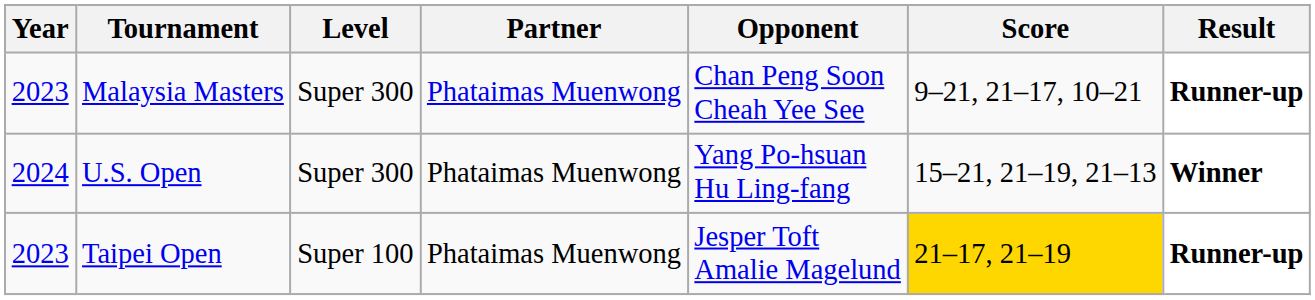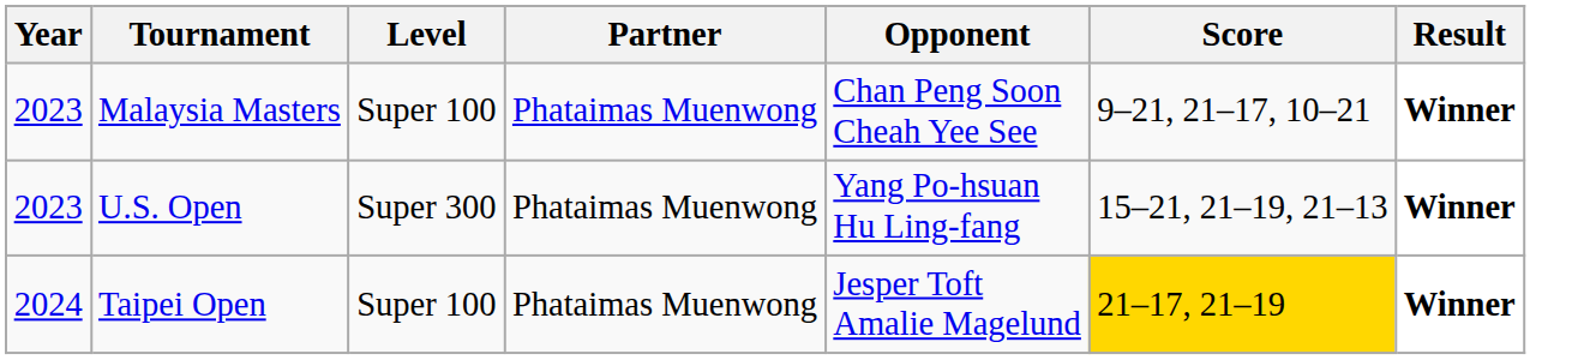Malaysia Masters | Level: Super 300 -> Super 100
Malaysia Masters | Result: Runner-up -> Winner
U.S. Open | Year: 2024 -> 2023
Taipei Open | Year: 2023 -> 2024
Taipei Open | Result: Runner-up -> Winner
